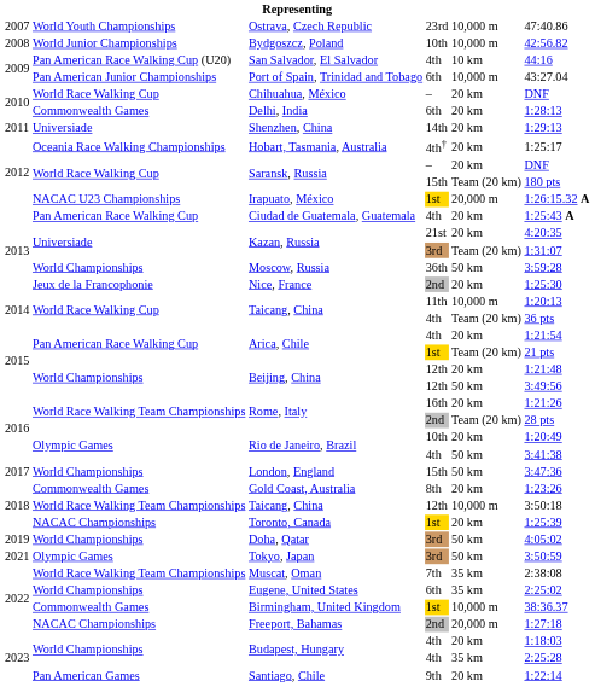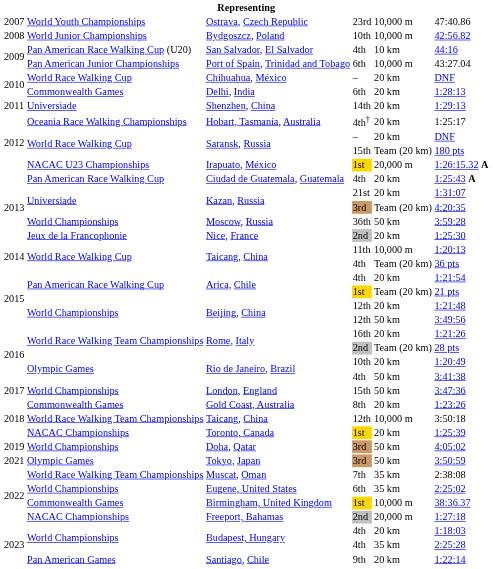Kazan, Russia / 21st | column 6: 4:20:35 -> 1:31:07
Kazan, Russia / 3rd | column 6: 1:31:07 -> 4:20:35
